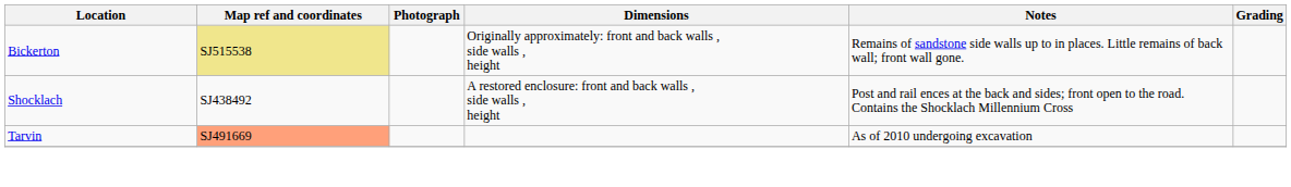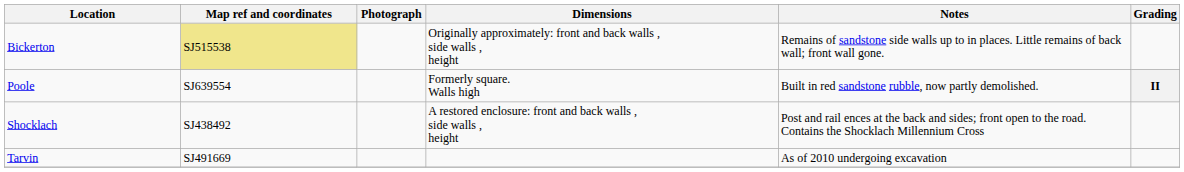+ row: Poole | SJ639554 | Formerly square. Walls high | Built in red sandstone rubble, now partly demolished. | II
Tarvin | Map ref and coordinates: lightsalmon background -> no background
